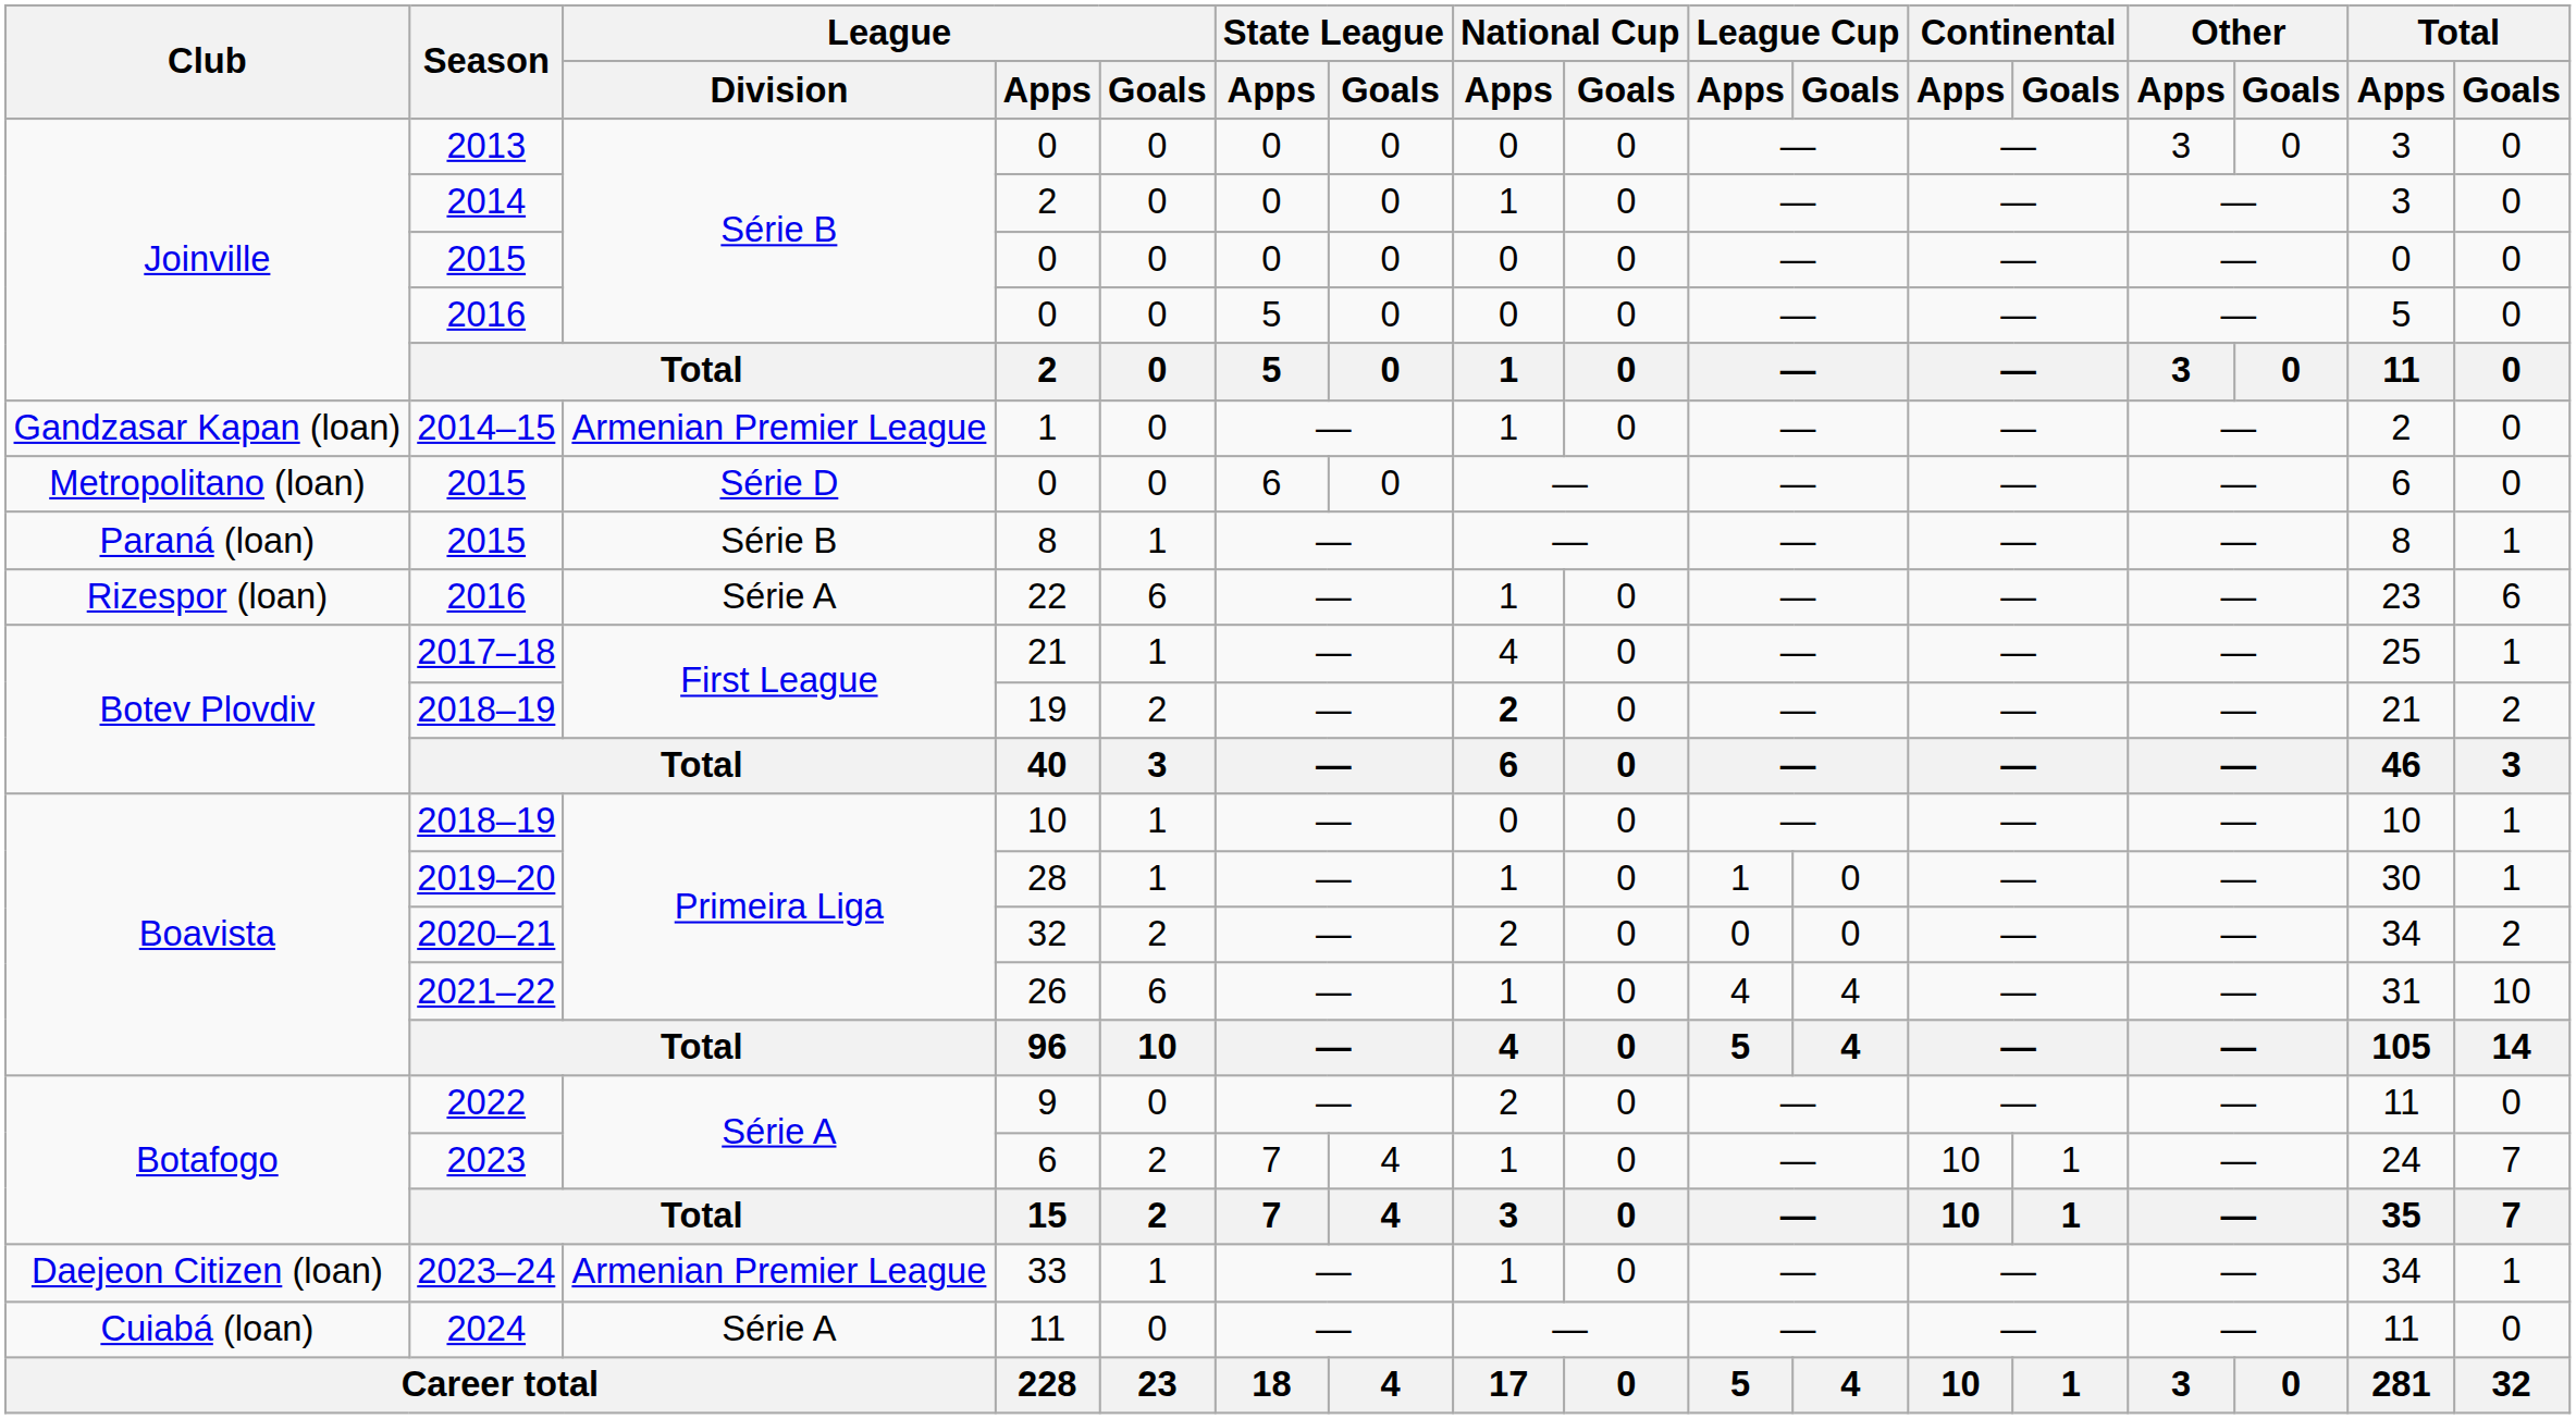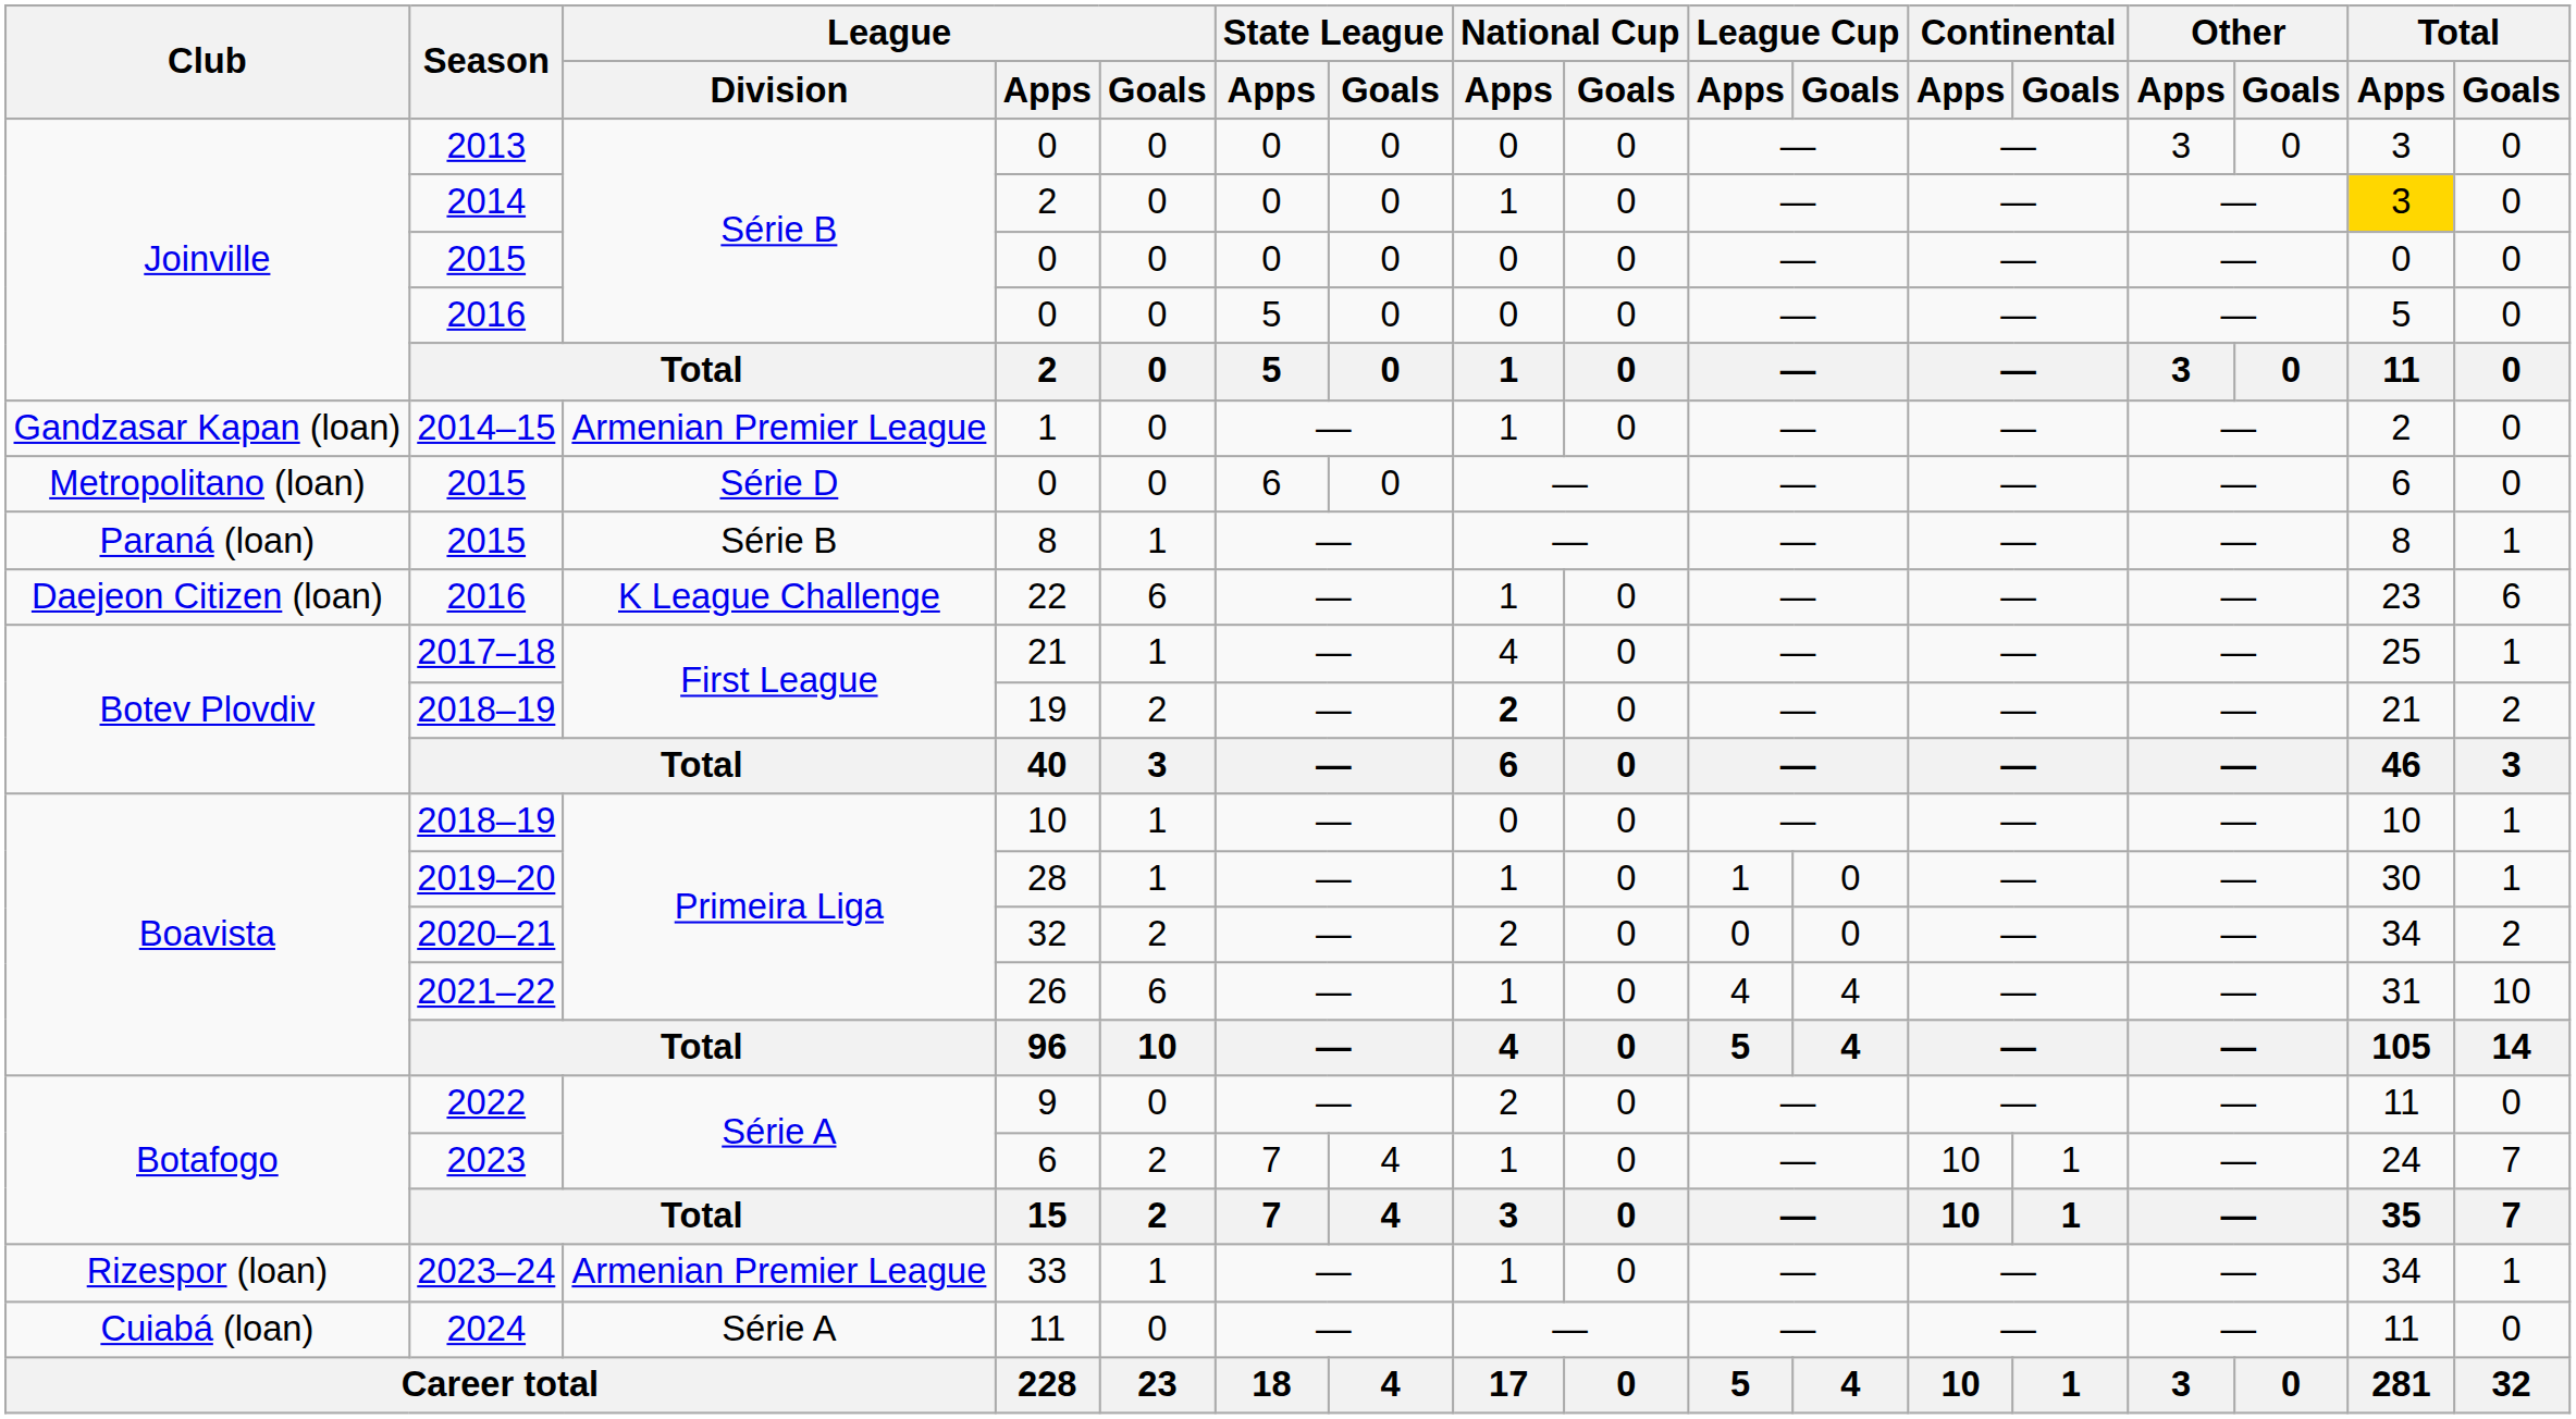2014 / 2 | Total / Apps: no background -> gold background
22 | Club: Rizespor (loan) -> Daejeon Citizen (loan)
22 | League / Division: Série A -> K League Challenge
33 | Club: Daejeon Citizen (loan) -> Rizespor (loan)
